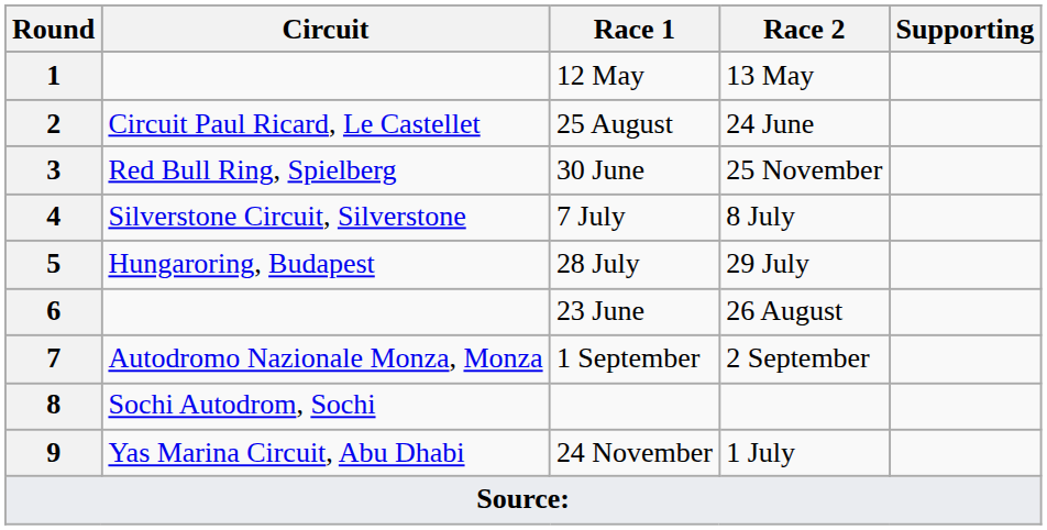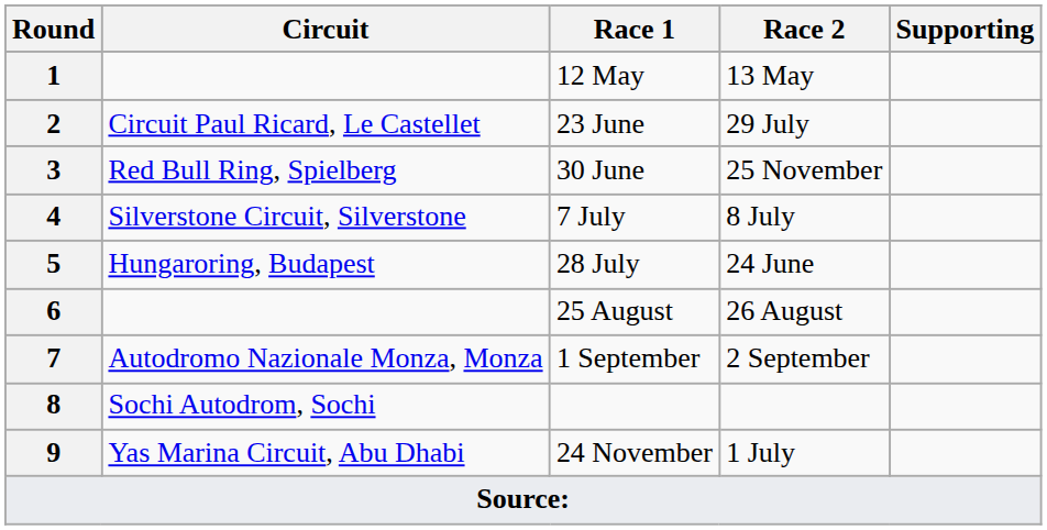2 | Race 1: 25 August -> 23 June
2 | Race 2: 24 June -> 29 July
5 | Race 2: 29 July -> 24 June
6 | Race 1: 23 June -> 25 August
